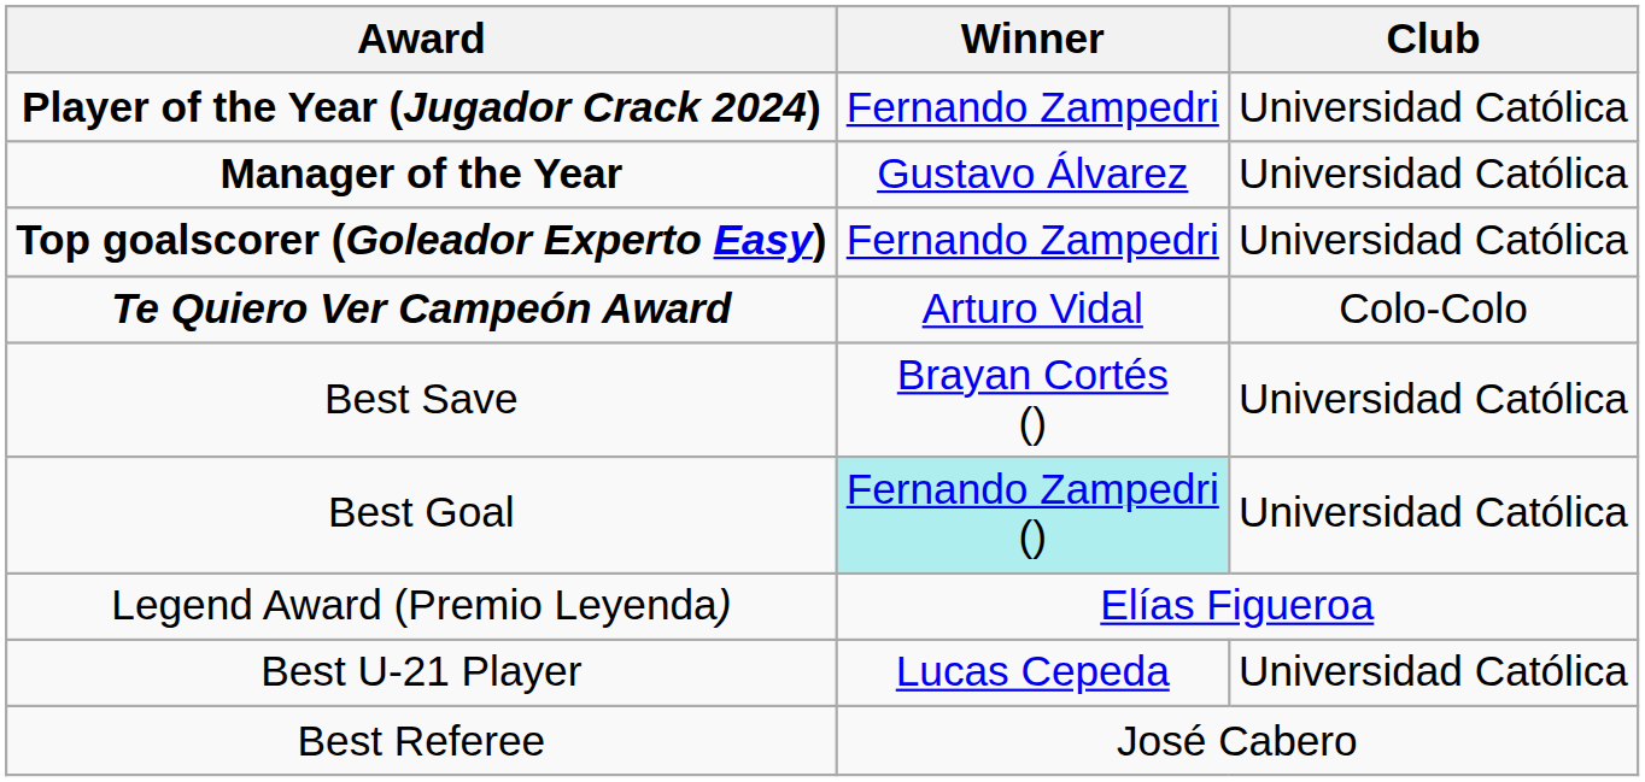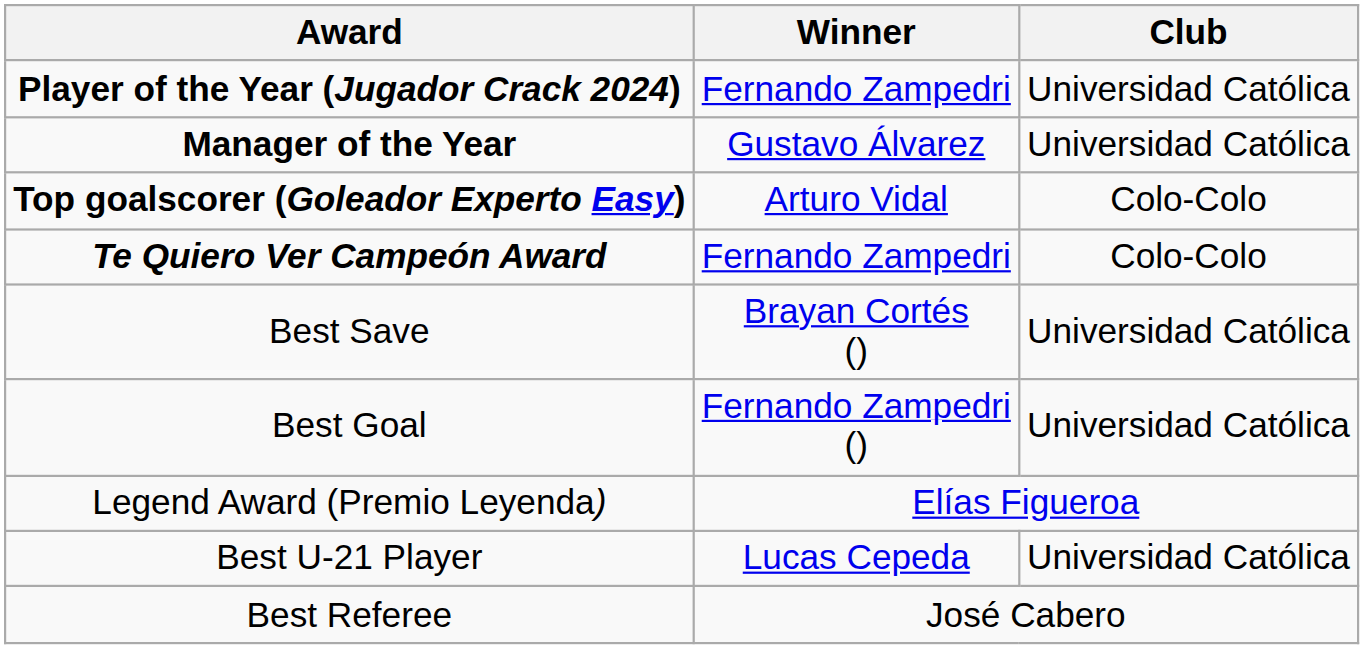Top goalscorer (Goleador Experto Easy) | Winner: Fernando Zampedri -> Arturo Vidal
Top goalscorer (Goleador Experto Easy) | Club: Universidad Católica -> Colo-Colo
Te Quiero Ver Campeón Award | Winner: Arturo Vidal -> Fernando Zampedri
Best Goal | Winner: paleturquoise background -> no background
